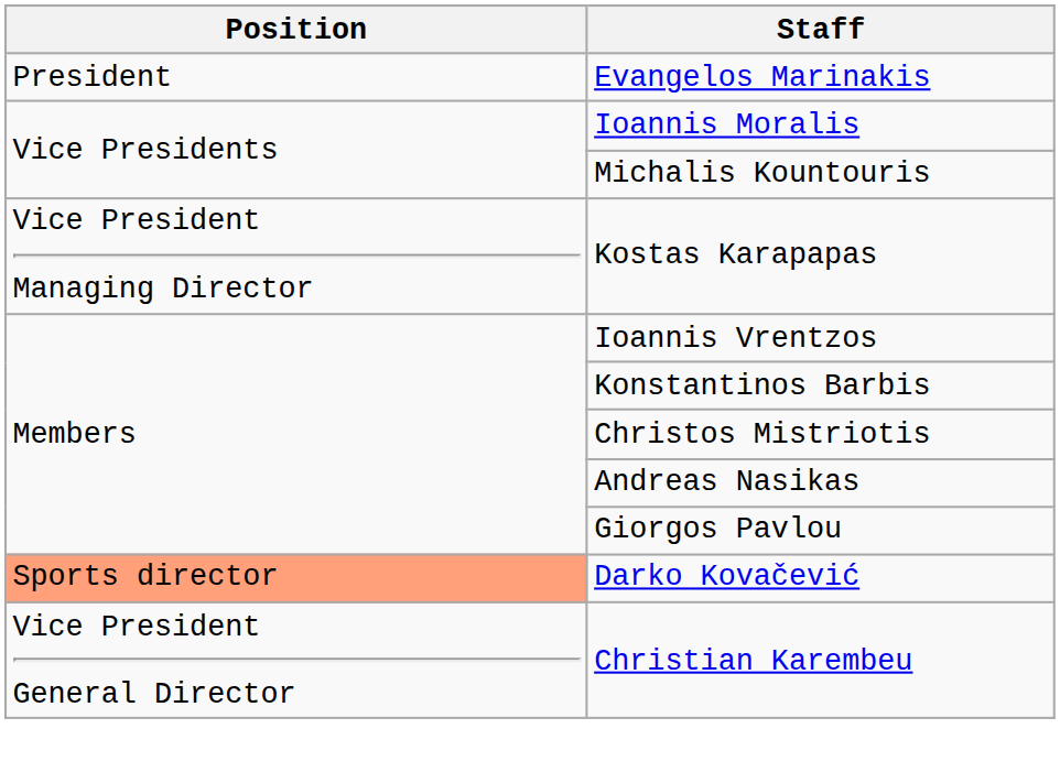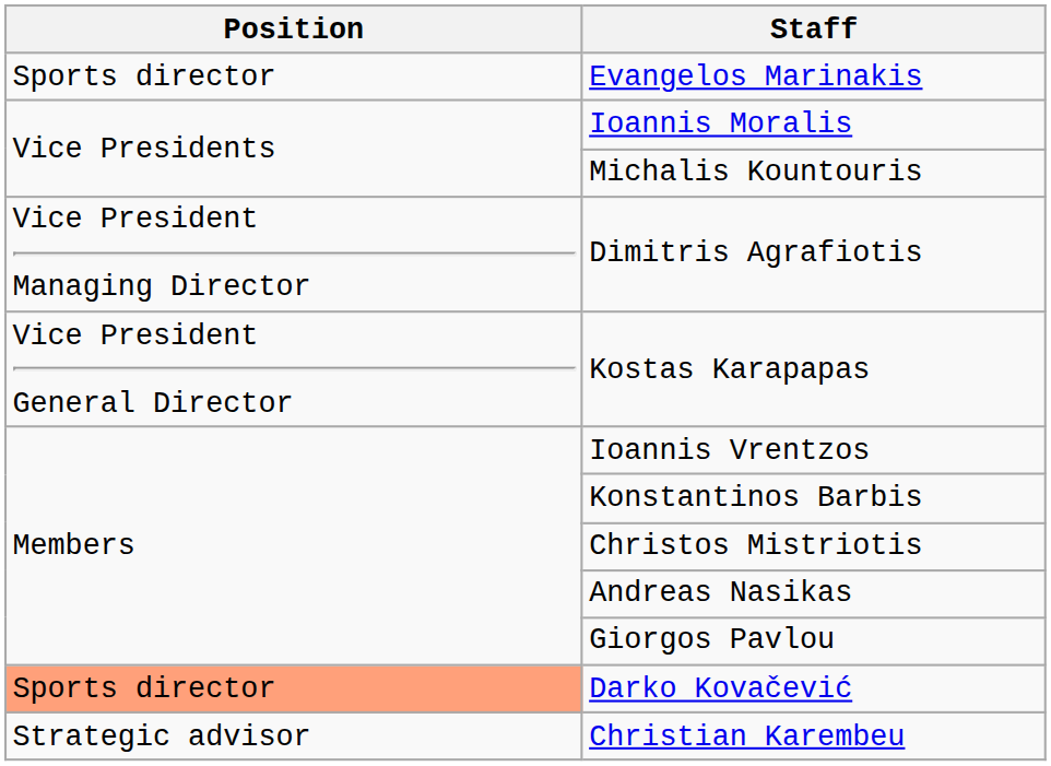Evangelos Marinakis | Position: President -> Sports director
+ row: Vice President Managing Director | Dimitris Agrafiotis
Kostas Karapapas | Position: Vice President Managing Director -> Vice President General Director
Christian Karembeu | Position: Vice President General Director -> Strategic advisor
